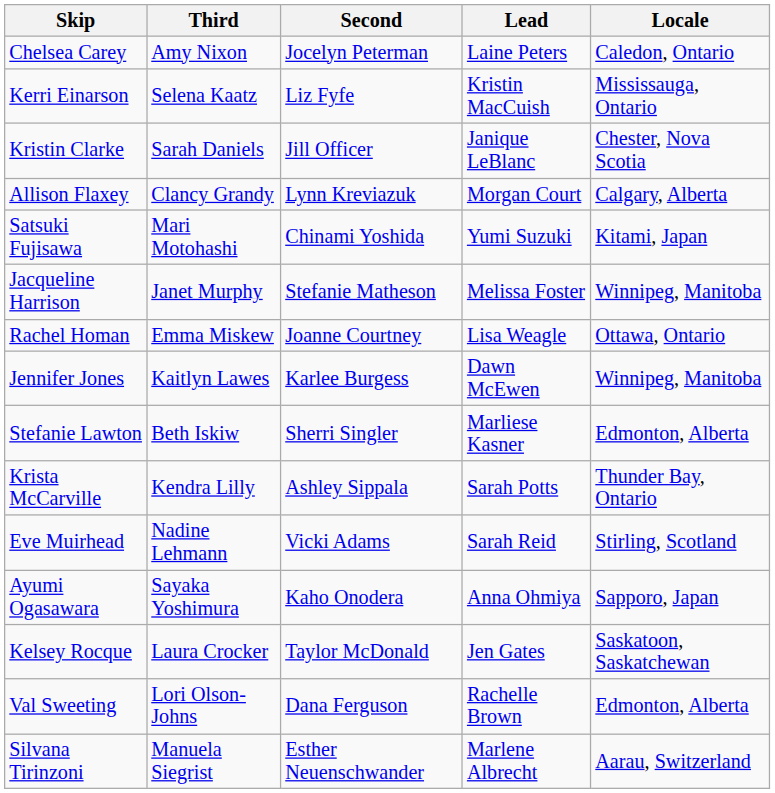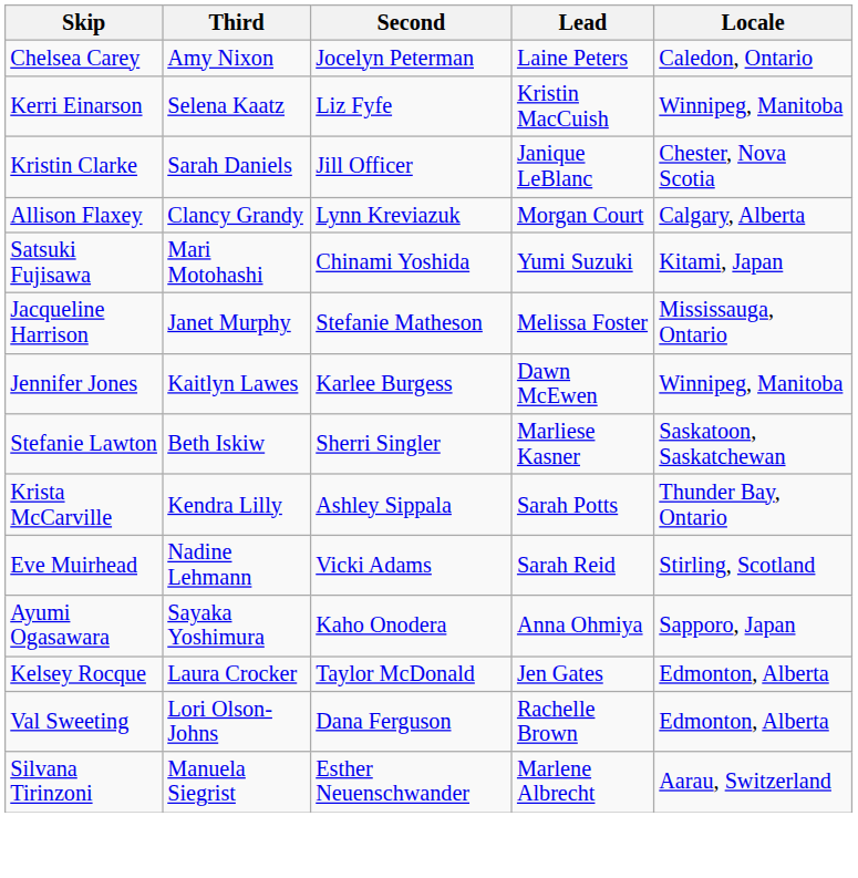Kerri Einarson | Locale: Mississauga, Ontario -> Winnipeg, Manitoba
Jacqueline Harrison | Locale: Winnipeg, Manitoba -> Mississauga, Ontario
- row: Rachel Homan | Emma Miskew | Joanne Courtney | Lisa Weagle | Ottawa, Ontario
Stefanie Lawton | Locale: Edmonton, Alberta -> Saskatoon, Saskatchewan
Kelsey Rocque | Locale: Saskatoon, Saskatchewan -> Edmonton, Alberta
